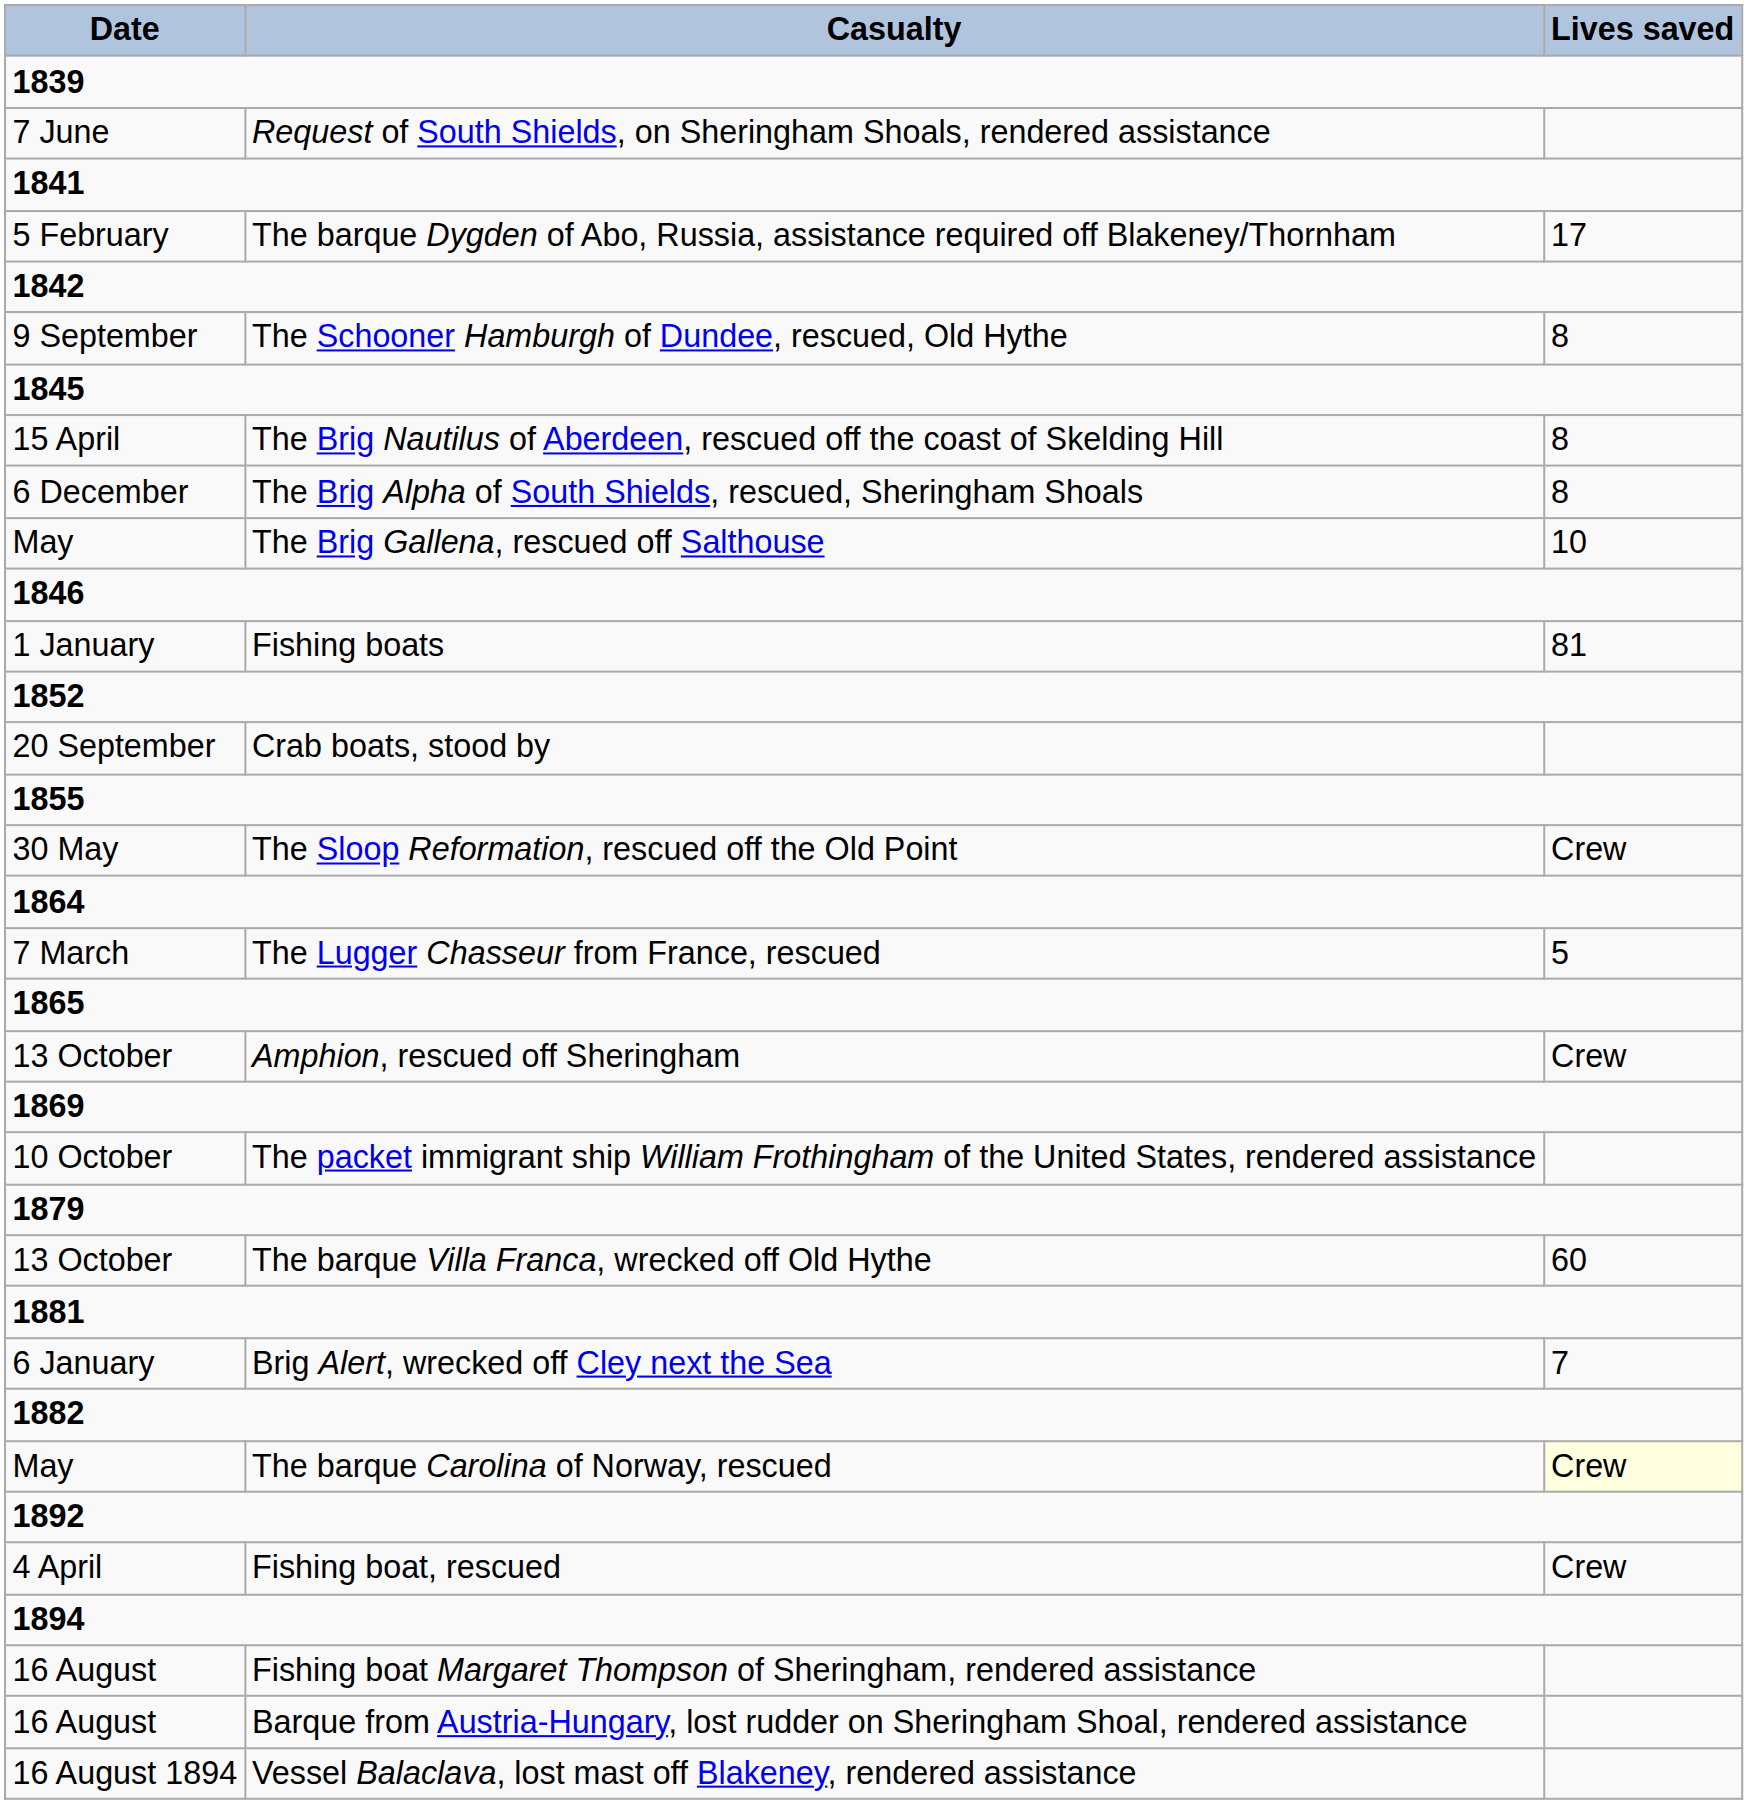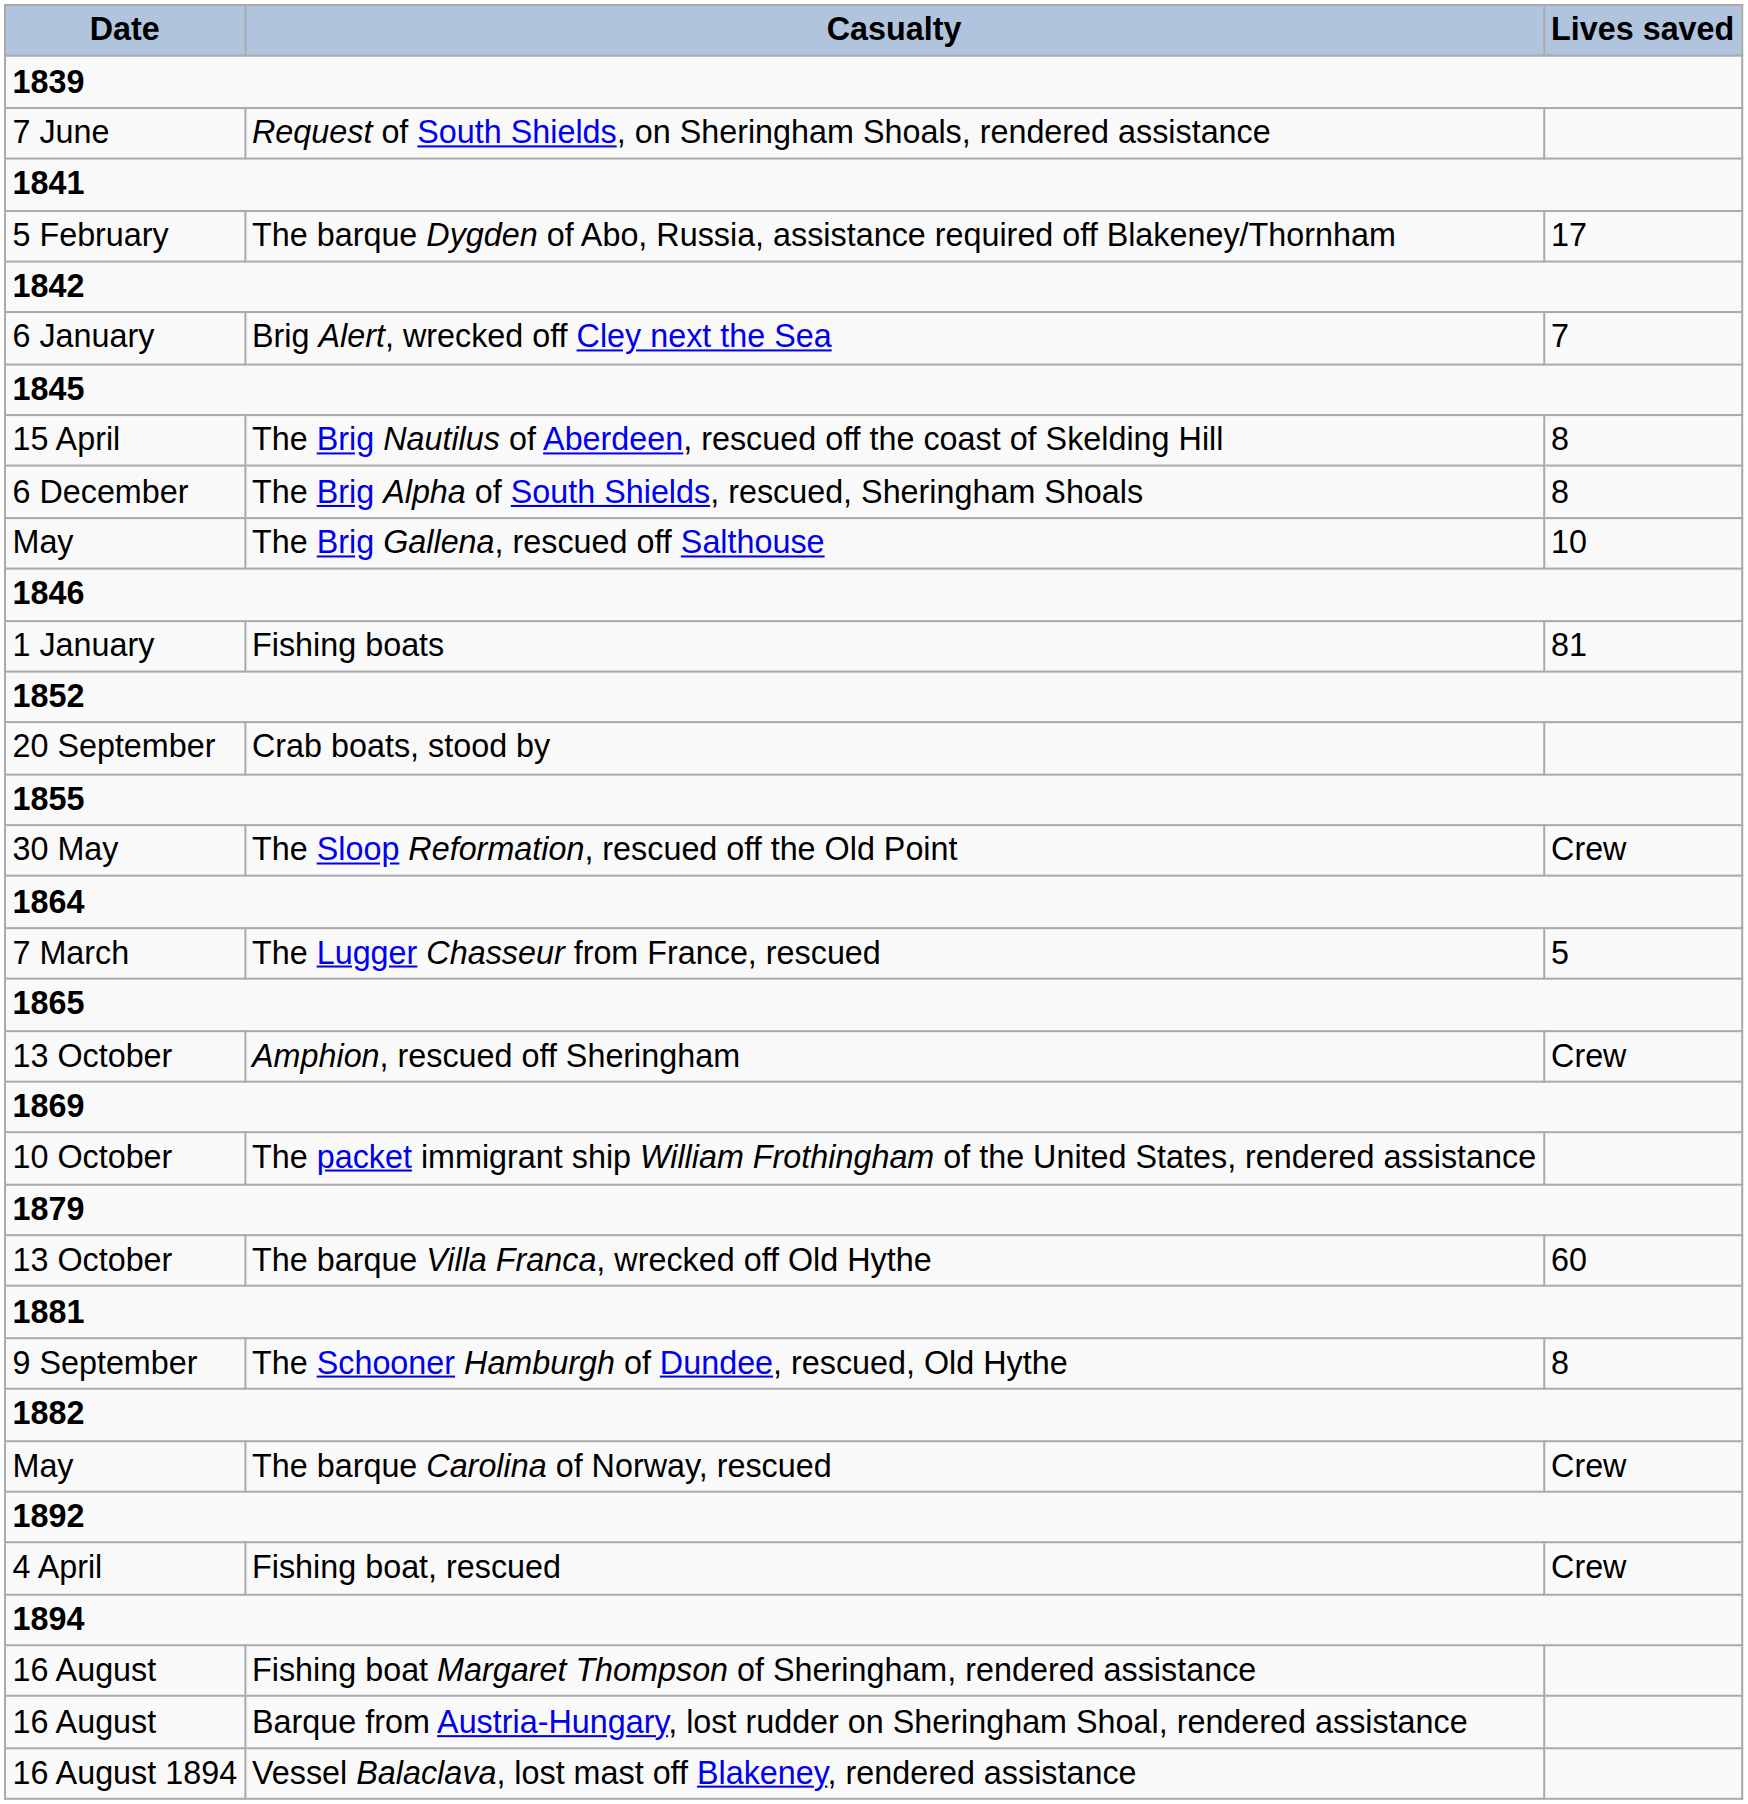rows swapped: The Schooner Hamburgh of Dundee, rescued, Old Hythe <-> Brig Alert, wrecked off Cley next the Sea
The barque Carolina of Norway, rescued | Lives saved: lightyellow background -> no background
